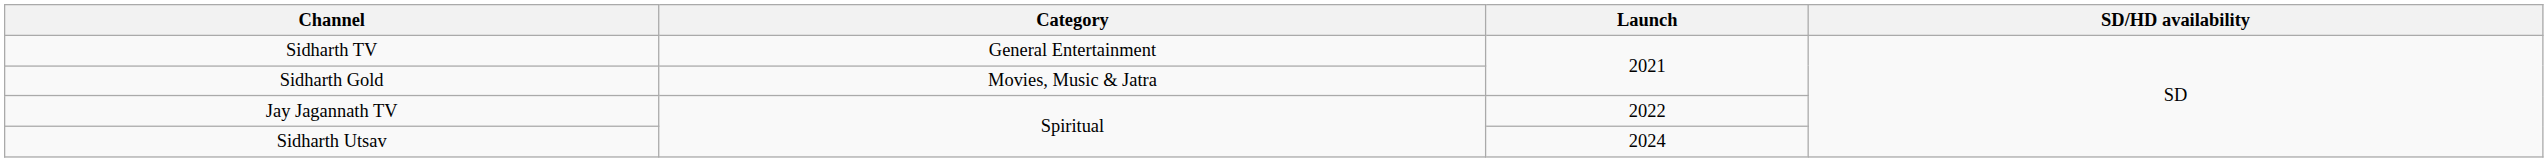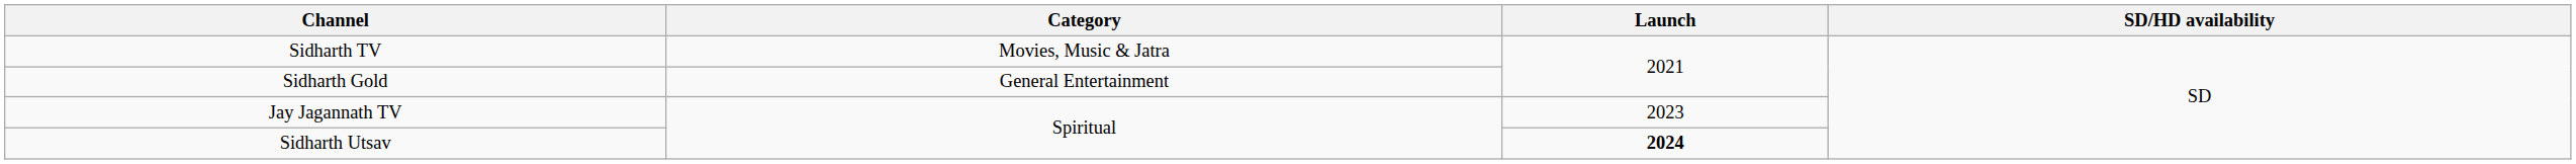Sidharth TV | Category: General Entertainment -> Movies, Music & Jatra
Sidharth Gold | Category: Movies, Music & Jatra -> General Entertainment
Jay Jagannath TV | Launch: 2022 -> 2023
Sidharth Utsav | Launch: normal -> bold
